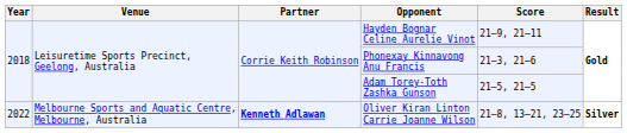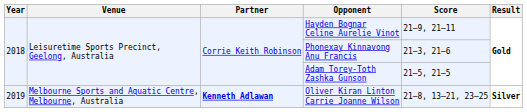Oliver Kiran Linton Carrie Joanne Wilson | Year: 2022 -> 2019
